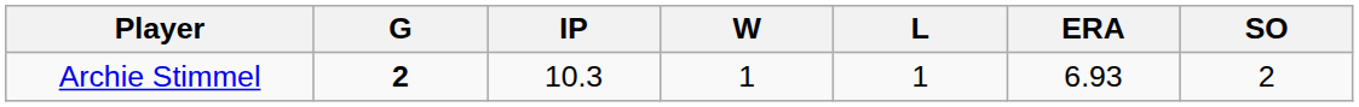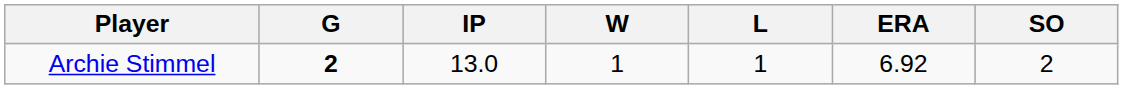Archie Stimmel | IP: 10.3 -> 13.0
Archie Stimmel | ERA: 6.93 -> 6.92
